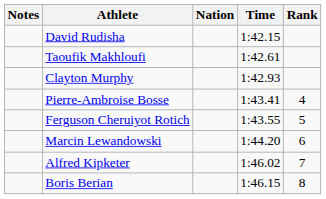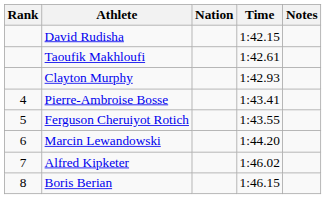columns swapped: Rank <-> Notes
